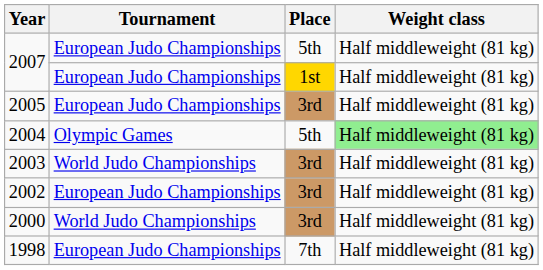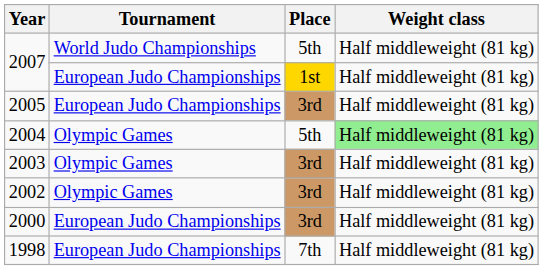2007 / 5th | Tournament: European Judo Championships -> World Judo Championships
2003 | Tournament: World Judo Championships -> Olympic Games
2002 | Tournament: European Judo Championships -> Olympic Games
2000 | Tournament: World Judo Championships -> European Judo Championships
